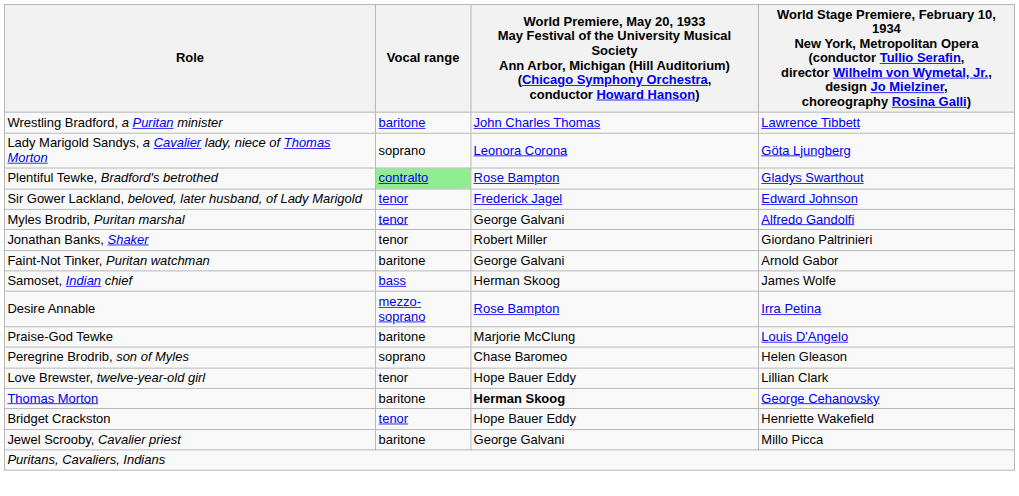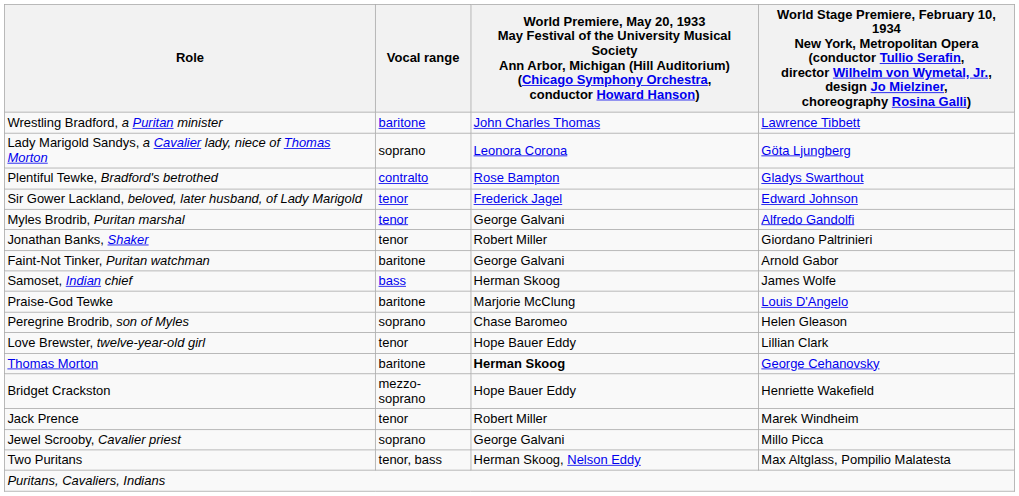Plentiful Tewke, Bradford's betrothed | Vocal range: lightgreen background -> no background
- row: Desire Annable | mezzo-soprano | Rose Bampton | Irra Petina
Bridget Crackston | Vocal range: tenor -> mezzo-soprano
+ row: Jack Prence | tenor | Robert Miller | Marek Windheim
Jewel Scrooby, Cavalier priest | Vocal range: baritone -> soprano
+ row: Two Puritans | tenor, bass | Herman Skoog, Nelson Eddy | Max Altglass, Pompilio Malatesta
